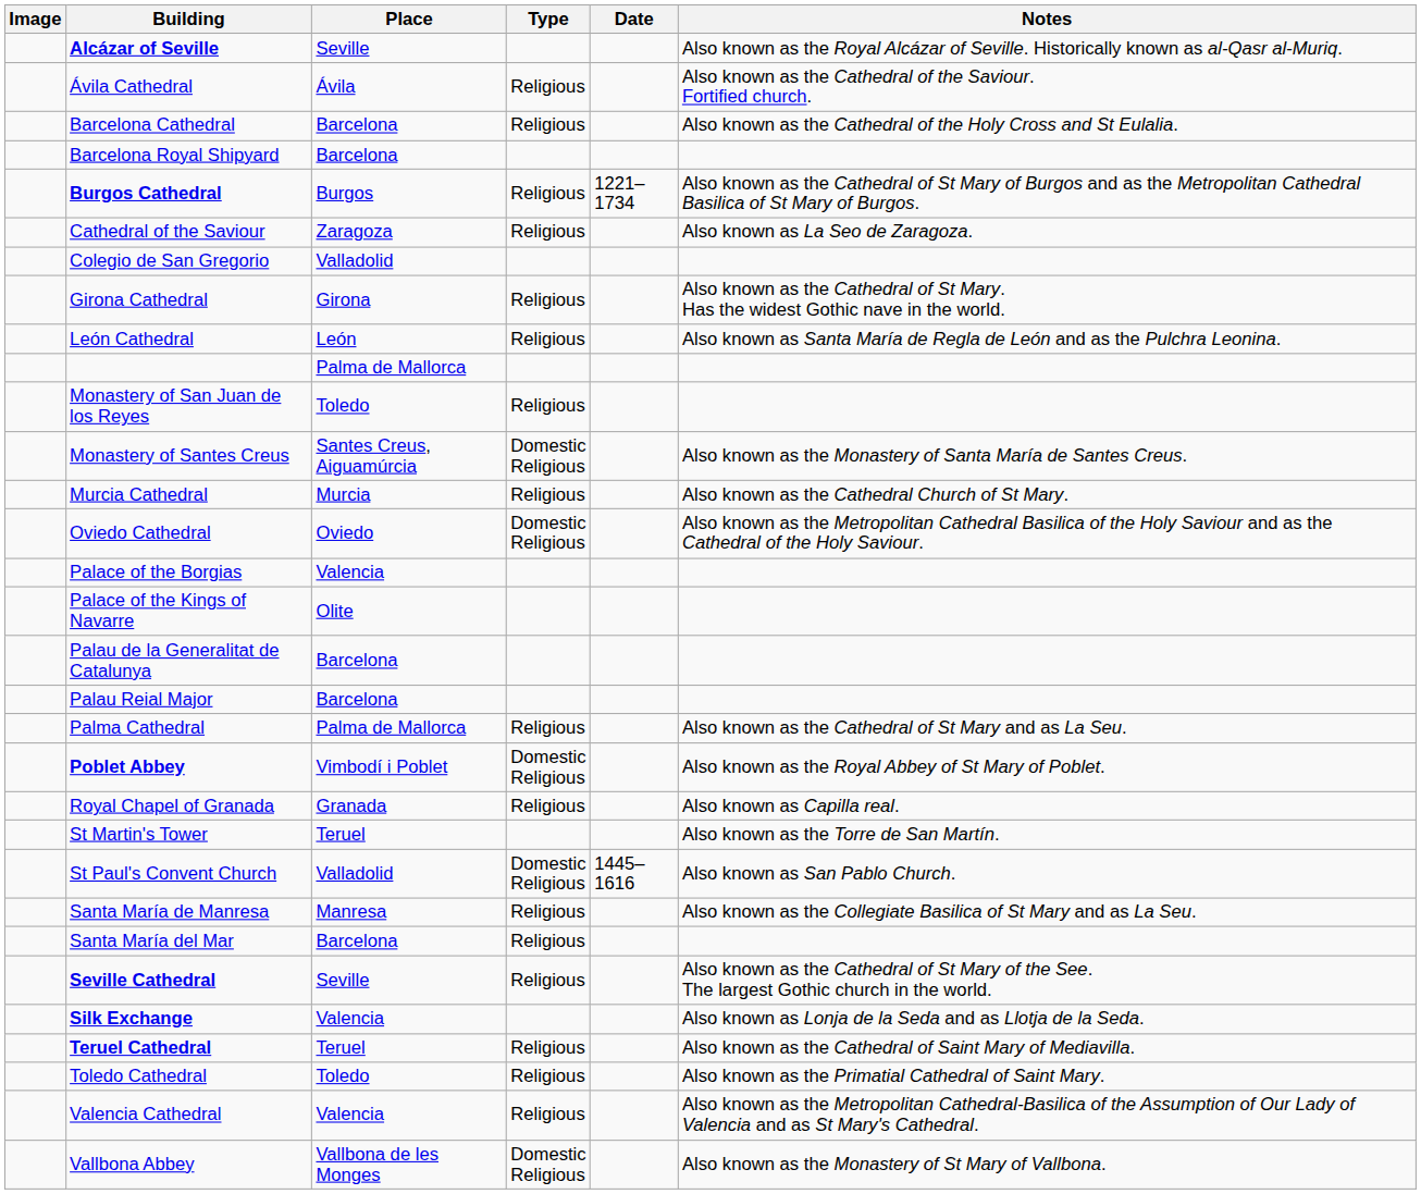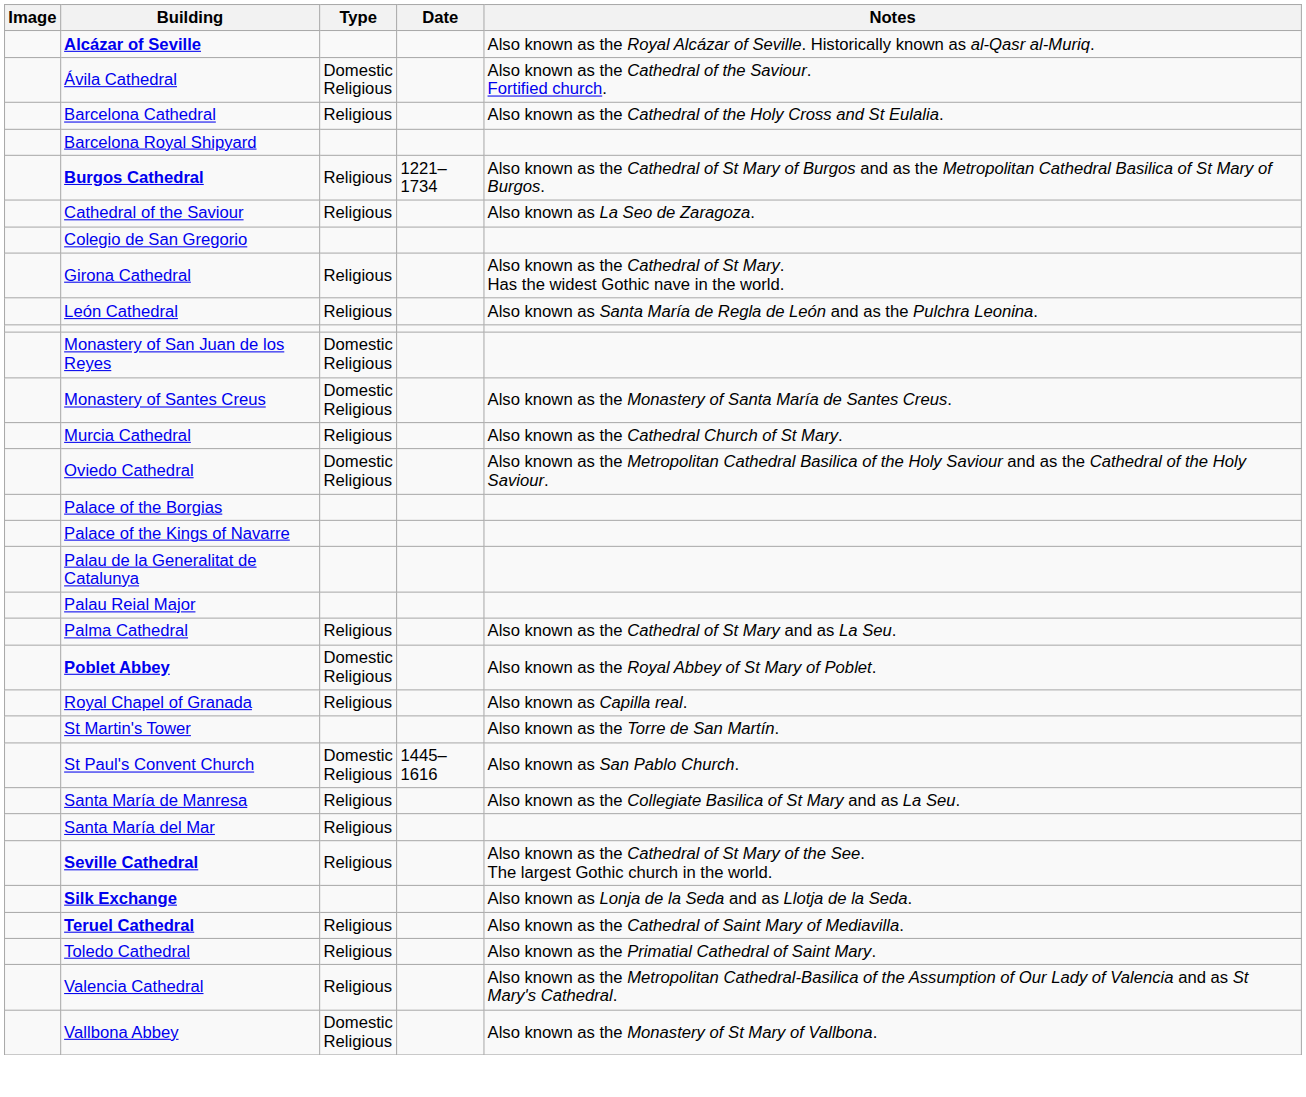- column: Place | Seville | Ávila | Barcelona | Barcelona | Burgos | Zaragoza | Valladolid | Girona | León | Palma de Mallorca | Toledo | Santes Creus, Aiguamúrcia | Murcia | Oviedo | Valencia | Olite | Barcelona | Barcelona | Palma de Mallorca | Vimbodí i Poblet | Granada | Teruel | Valladolid | Manresa | Barcelona | Seville | Valencia | Teruel | Toledo | Valencia | Vallbona de les Monges
Ávila Cathedral | Type: Religious -> Domestic Religious
Monastery of San Juan de los Reyes | Type: Religious -> Domestic Religious
